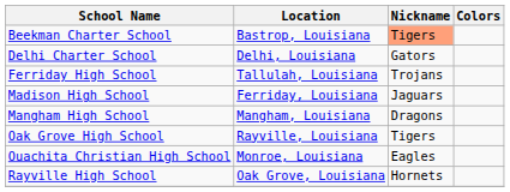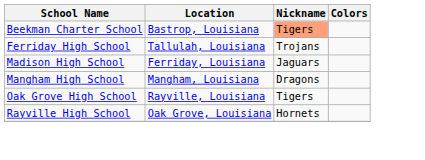- row: Delhi Charter School | Delhi, Louisiana | Gators
- row: Ouachita Christian High School | Monroe, Louisiana | Eagles
